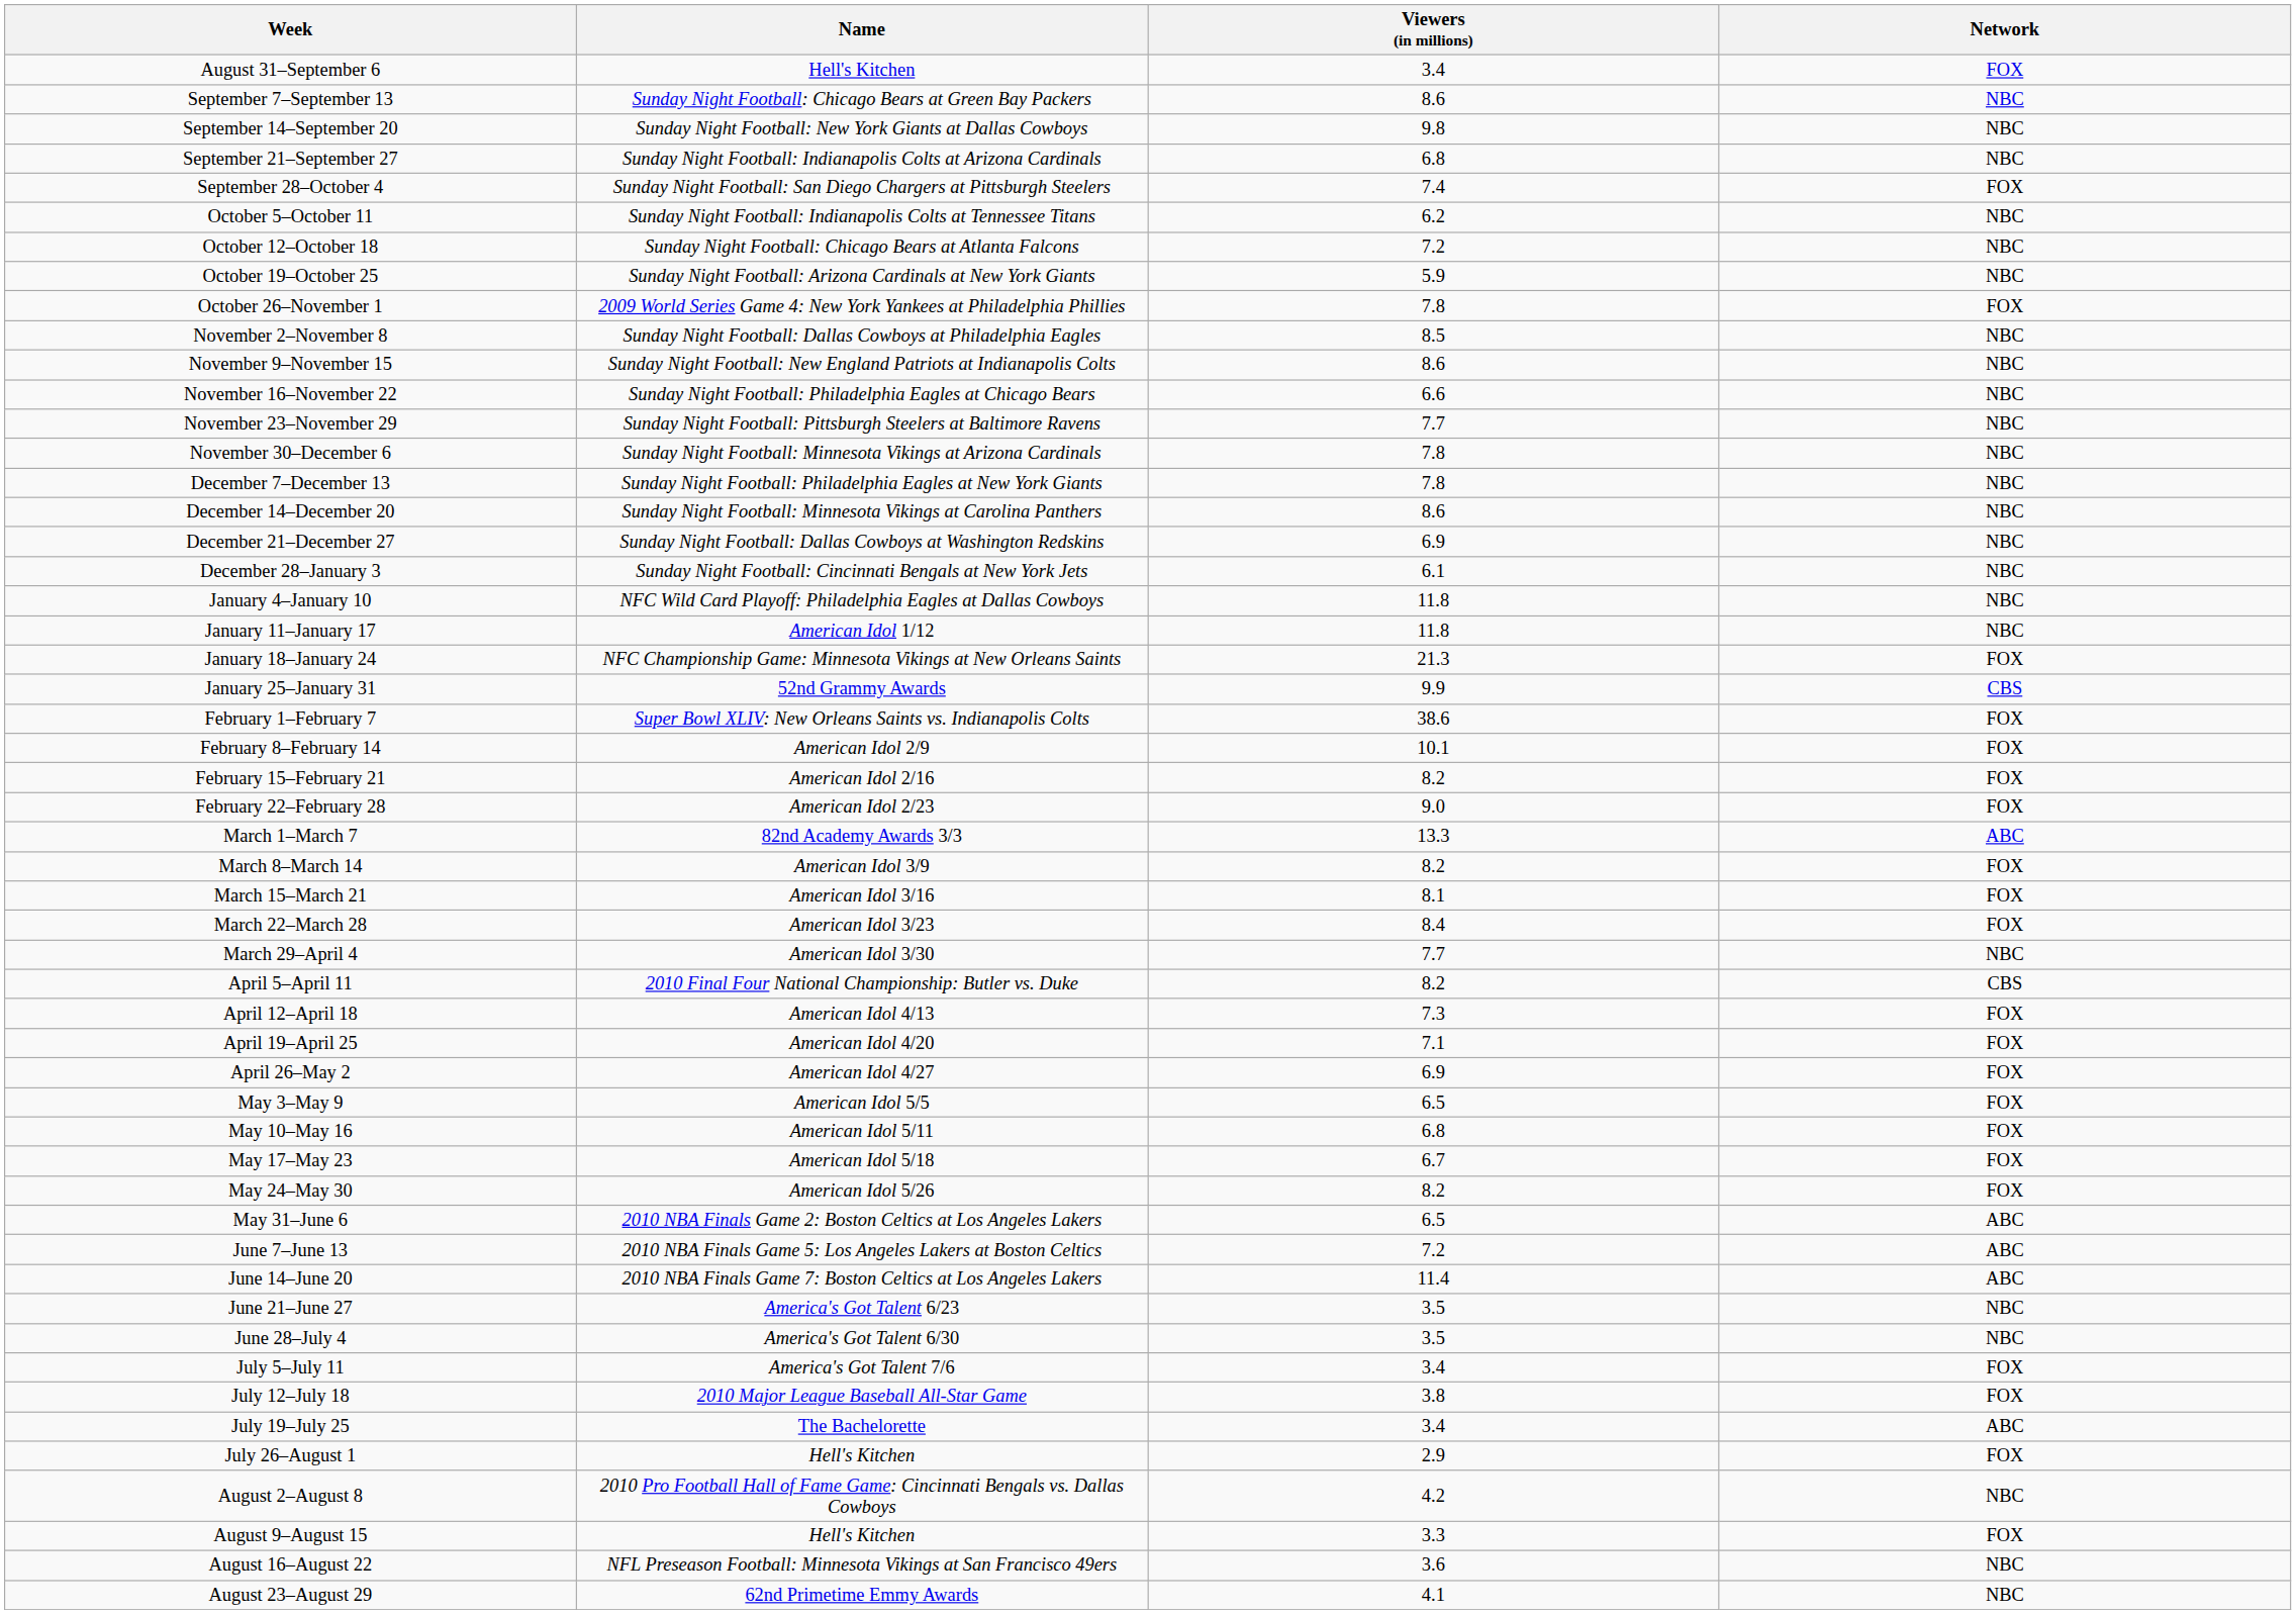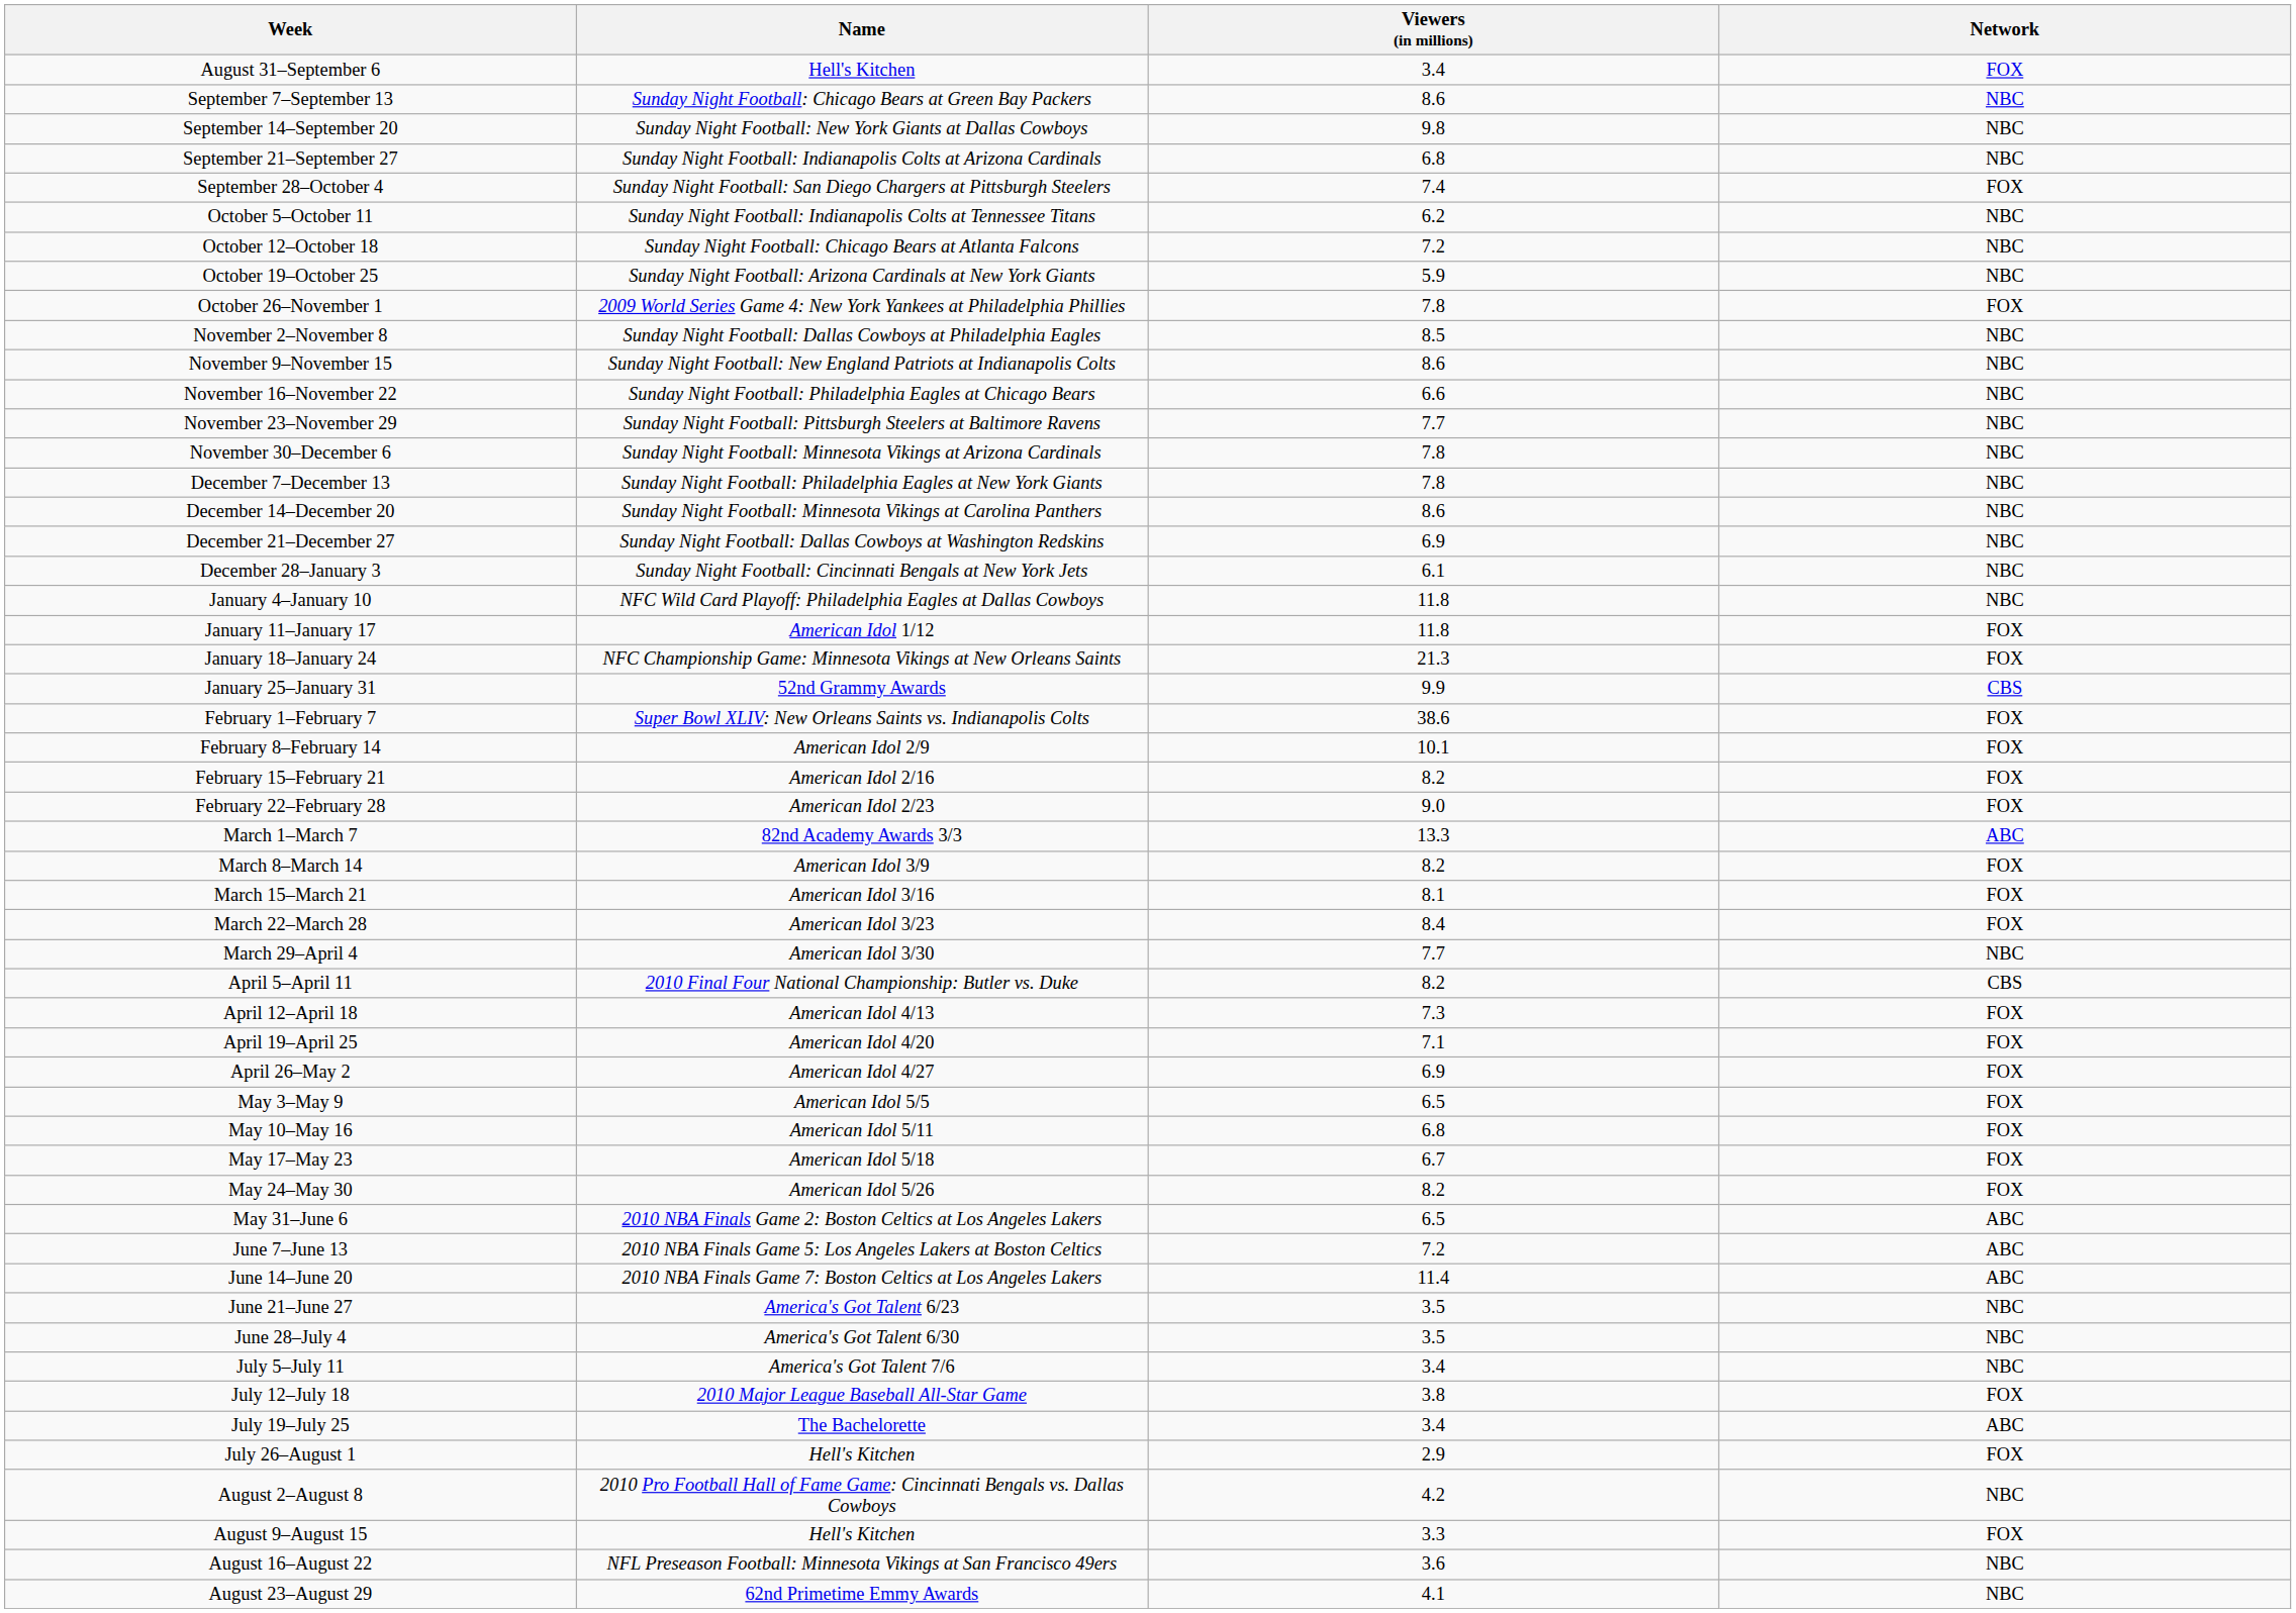January 11–January 17 | Network: NBC -> FOX
July 5–July 11 | Network: FOX -> NBC
